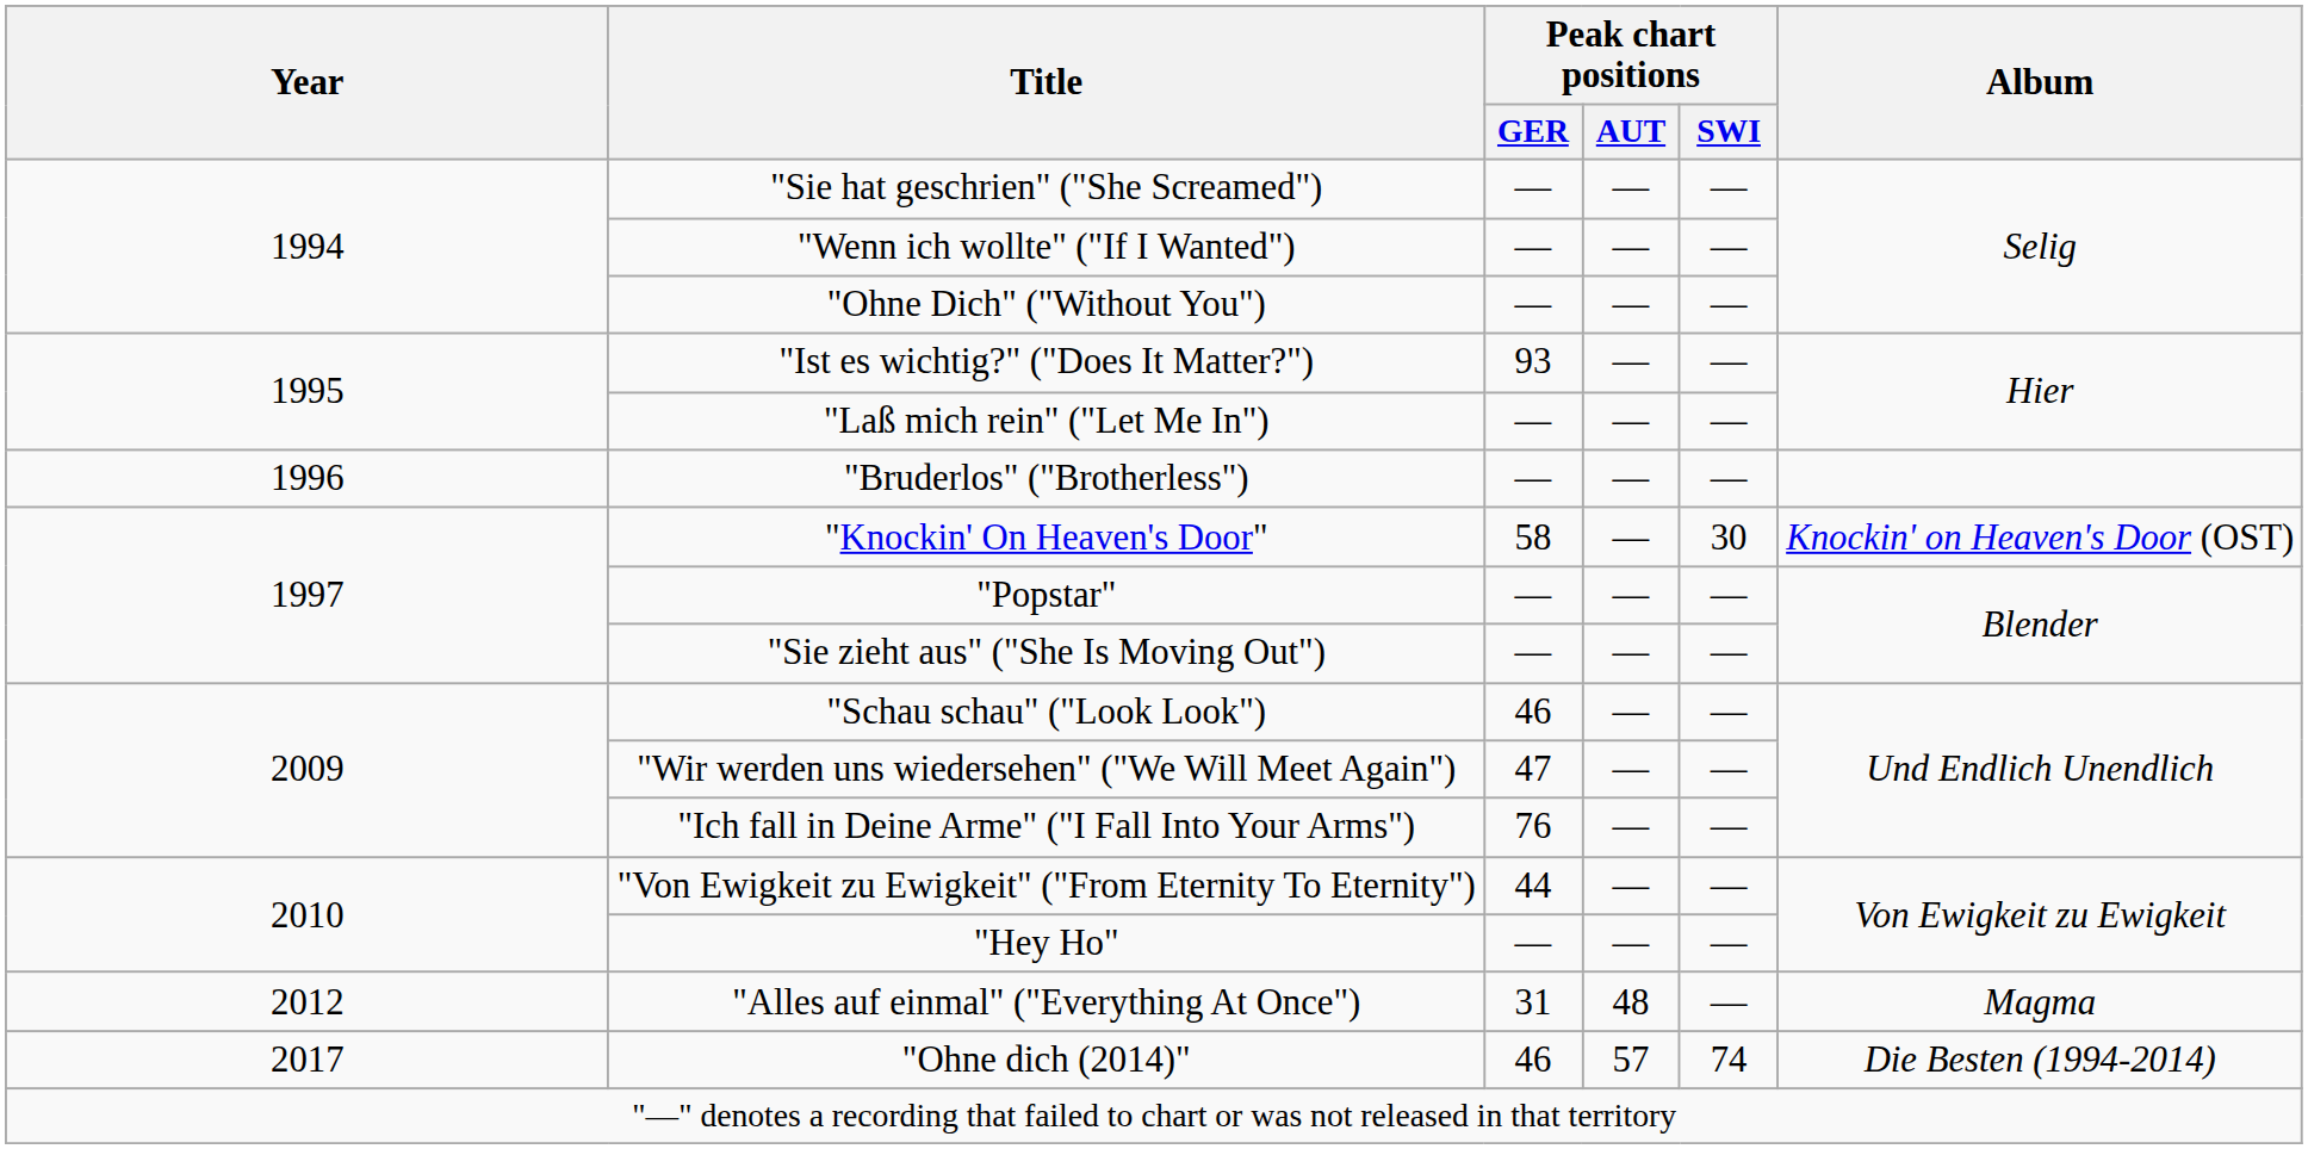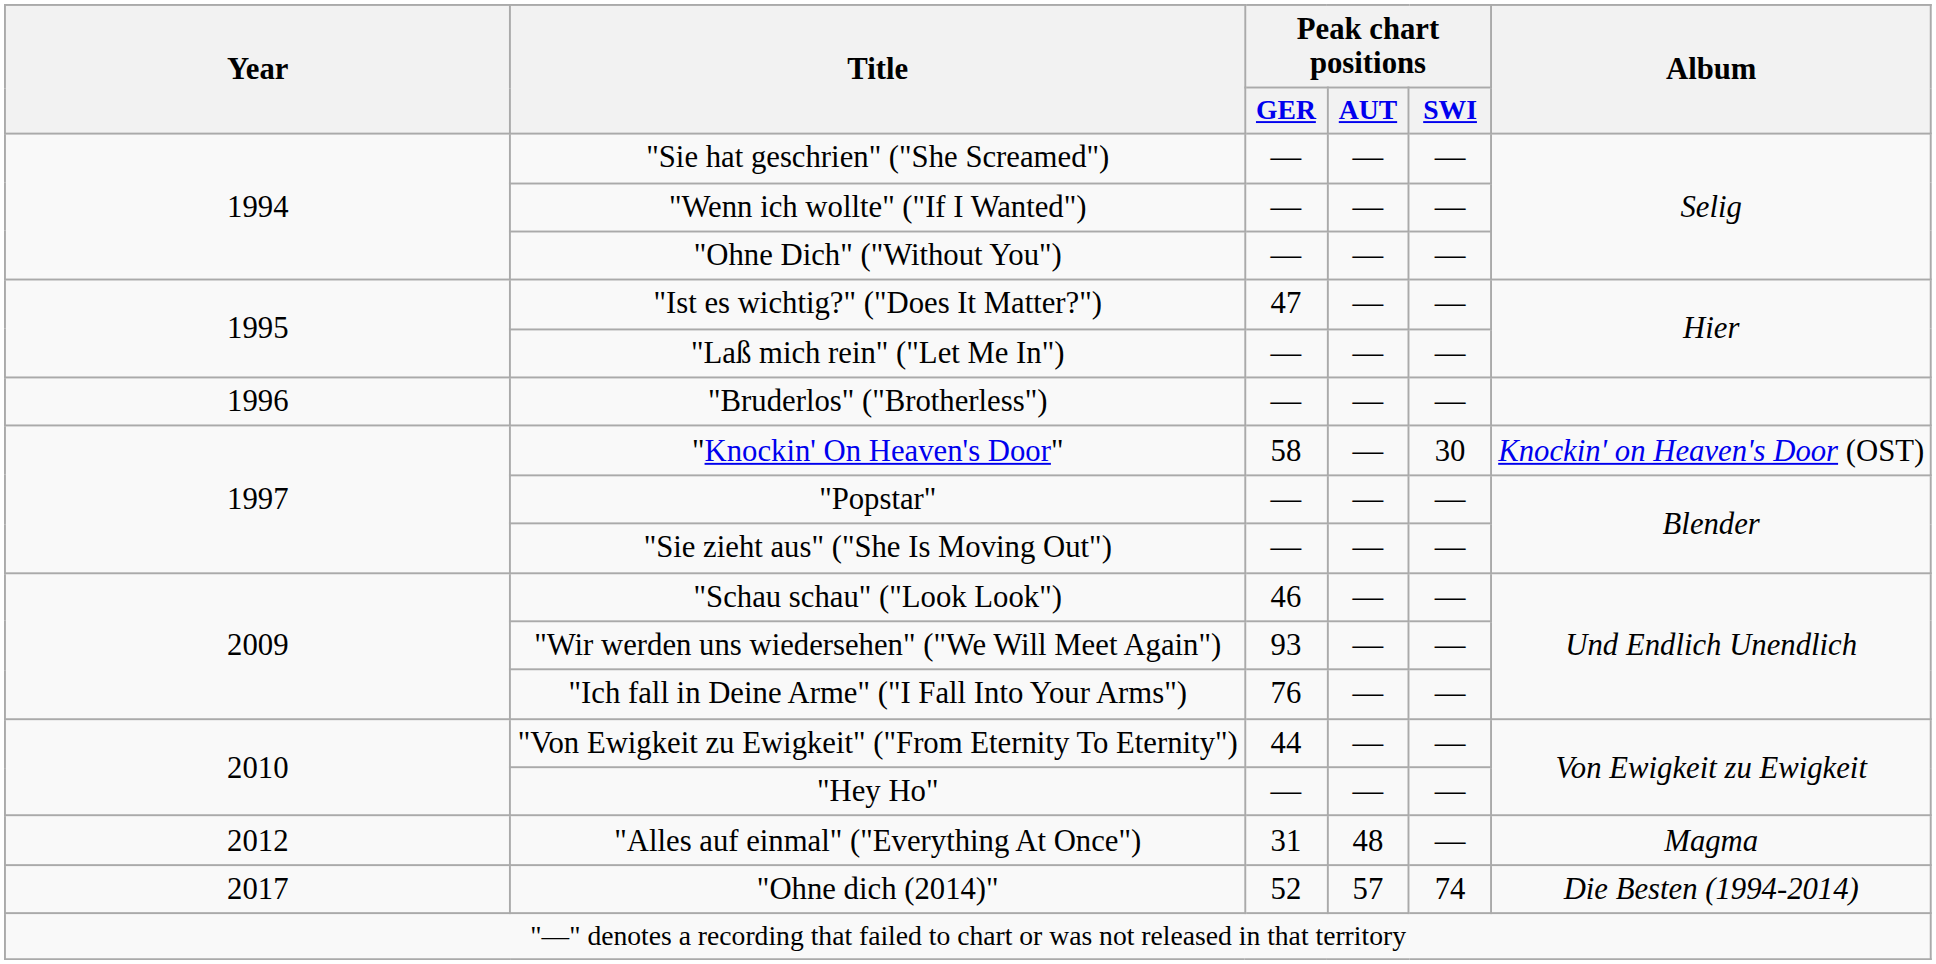"Ist es wichtig?" ("Does It Matter?") | Peak chart positions / GER: 93 -> 47
"Wir werden uns wiedersehen" ("We Will Meet Again") | Peak chart positions / GER: 47 -> 93
"Ohne dich (2014)" | Peak chart positions / GER: 46 -> 52
